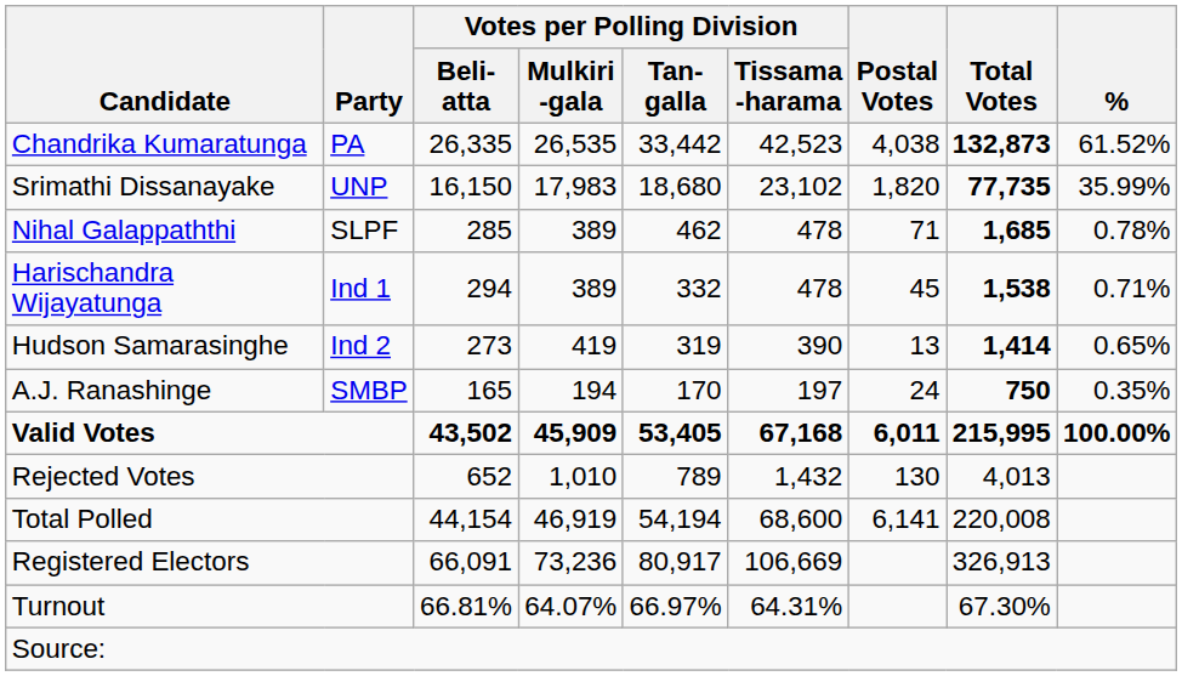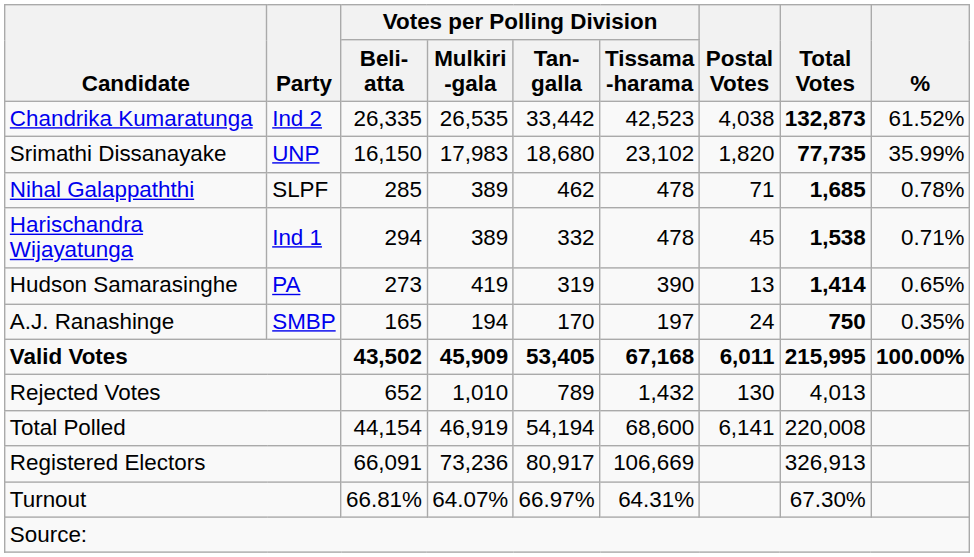Chandrika Kumaratunga | Party: PA -> Ind 2
Hudson Samarasinghe | Party: Ind 2 -> PA
